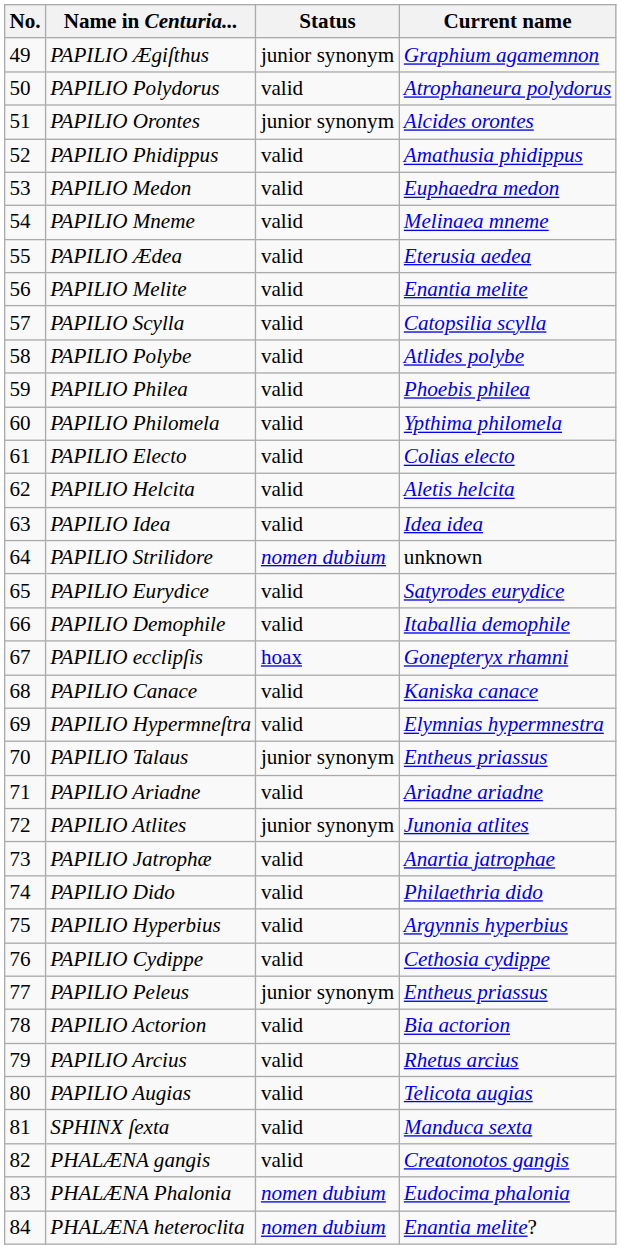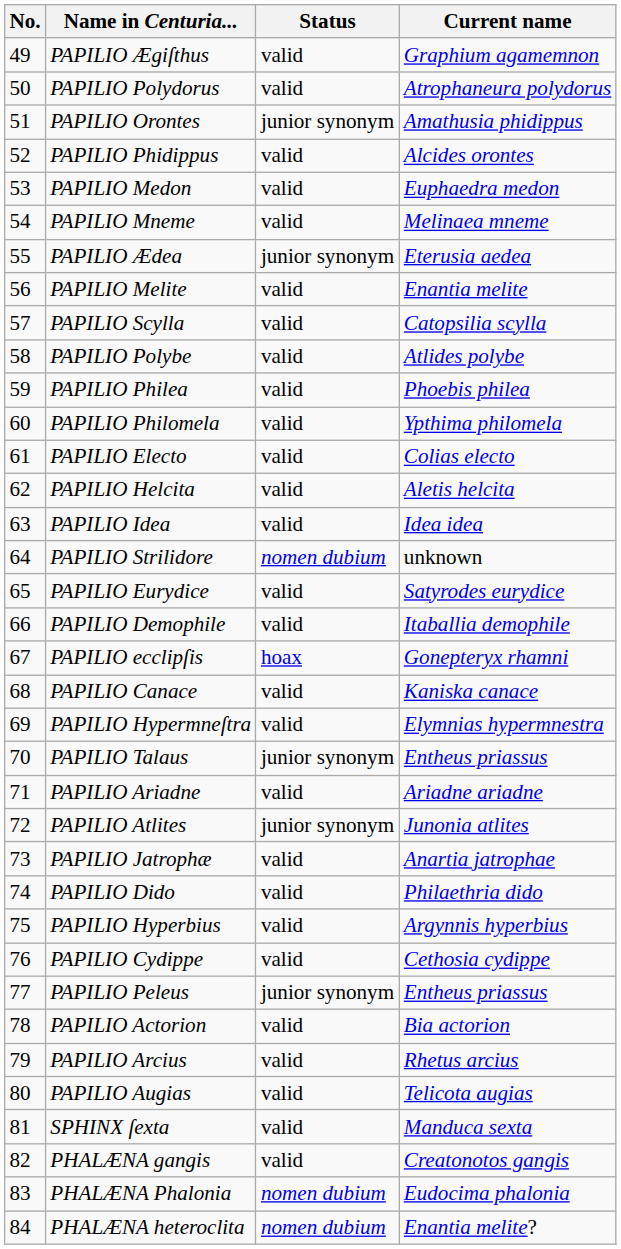PAPILIO Ægiſthus | Status: junior synonym -> valid
PAPILIO Orontes | Current name: Alcides orontes -> Amathusia phidippus
PAPILIO Phidippus | Current name: Amathusia phidippus -> Alcides orontes
PAPILIO Ædea | Status: valid -> junior synonym
